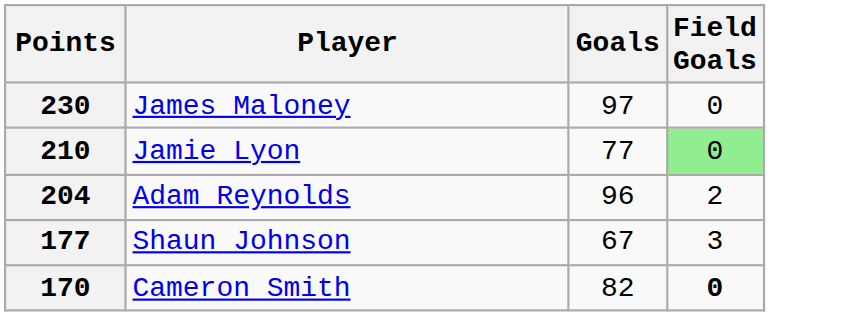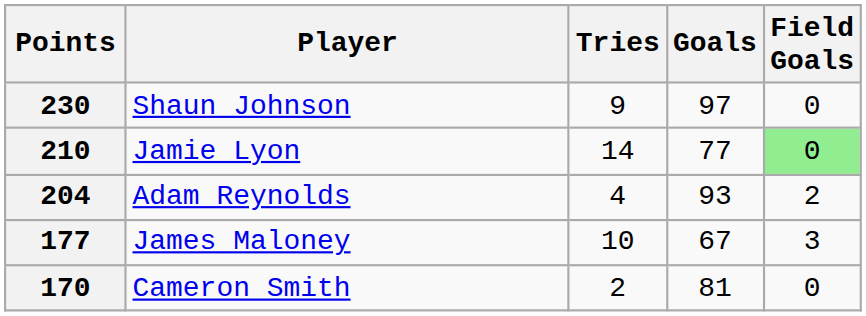+ column: Tries | 9 | 14 | 4 | 10 | 2
230 | Player: James Maloney -> Shaun Johnson
204 | Goals: 96 -> 93
177 | Player: Shaun Johnson -> James Maloney
170 | Goals: 82 -> 81
170 | Field Goals: bold -> normal
